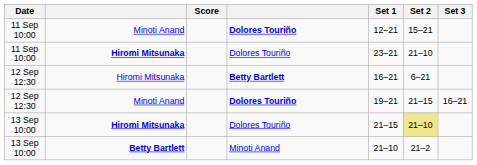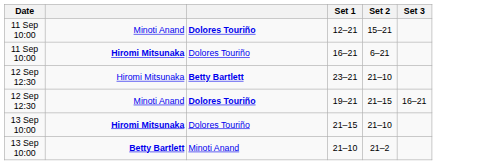- column: Score
11 Sep 10:00 / Hiromi Mitsunaka | Set 1: 23–21 -> 16–21
11 Sep 10:00 / Hiromi Mitsunaka | Set 2: 21–10 -> 6–21
12 Sep 12:30 / Hiromi Mitsunaka | Set 1: 16–21 -> 23–21
12 Sep 12:30 / Hiromi Mitsunaka | Set 2: 6–21 -> 21–10
13 Sep 10:00 / Hiromi Mitsunaka | Set 2: khaki background -> no background
